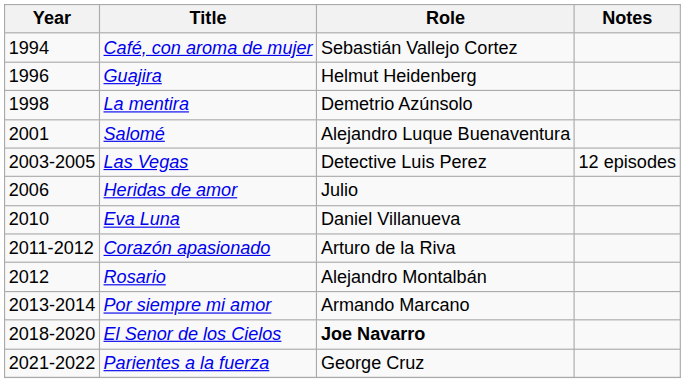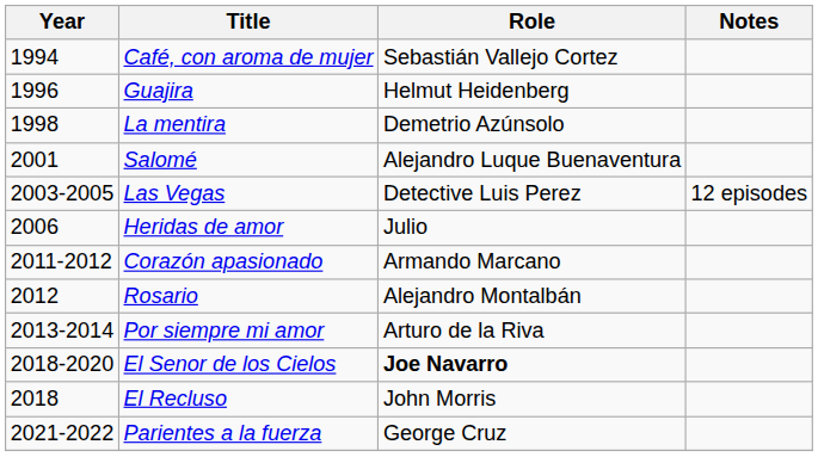- row: 2010 | Eva Luna | Daniel Villanueva
Corazón apasionado | Role: Arturo de la Riva -> Armando Marcano
Por siempre mi amor | Role: Armando Marcano -> Arturo de la Riva
+ row: 2018 | El Recluso | John Morris
